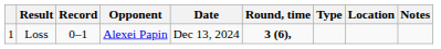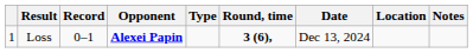columns swapped: Type <-> Date
Loss | Opponent: normal -> bold
